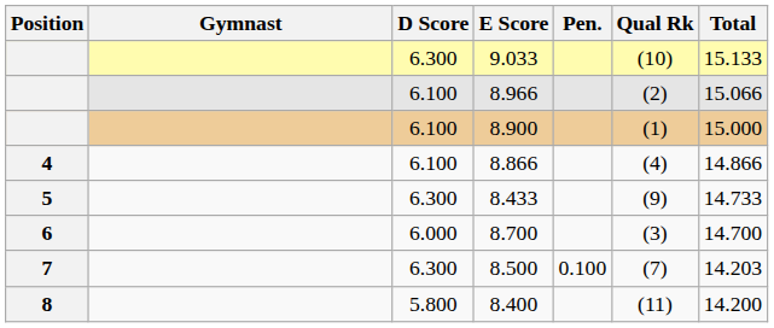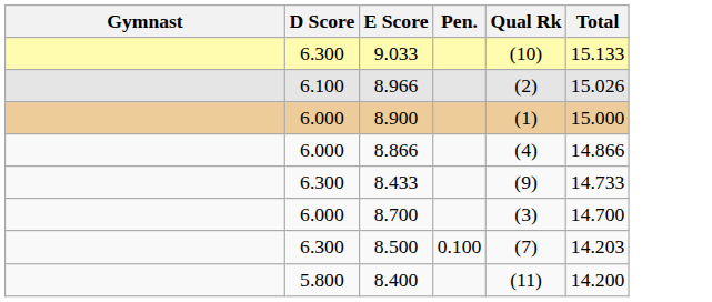- column: Position | 4 | 5 | 6 | 7 | 8
8.966 | Total: 15.066 -> 15.026
8.900 | D Score: 6.100 -> 6.000
8.866 | D Score: 6.100 -> 6.000
